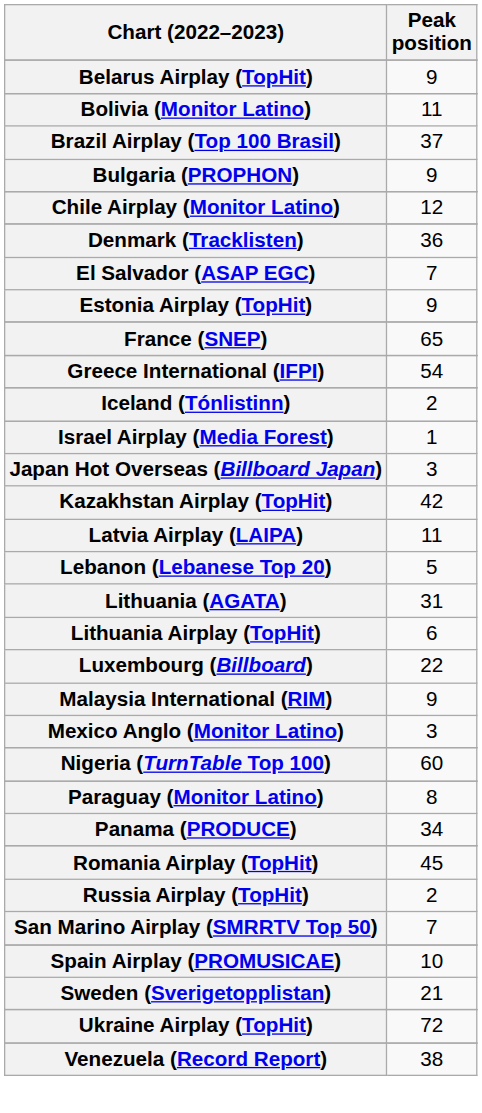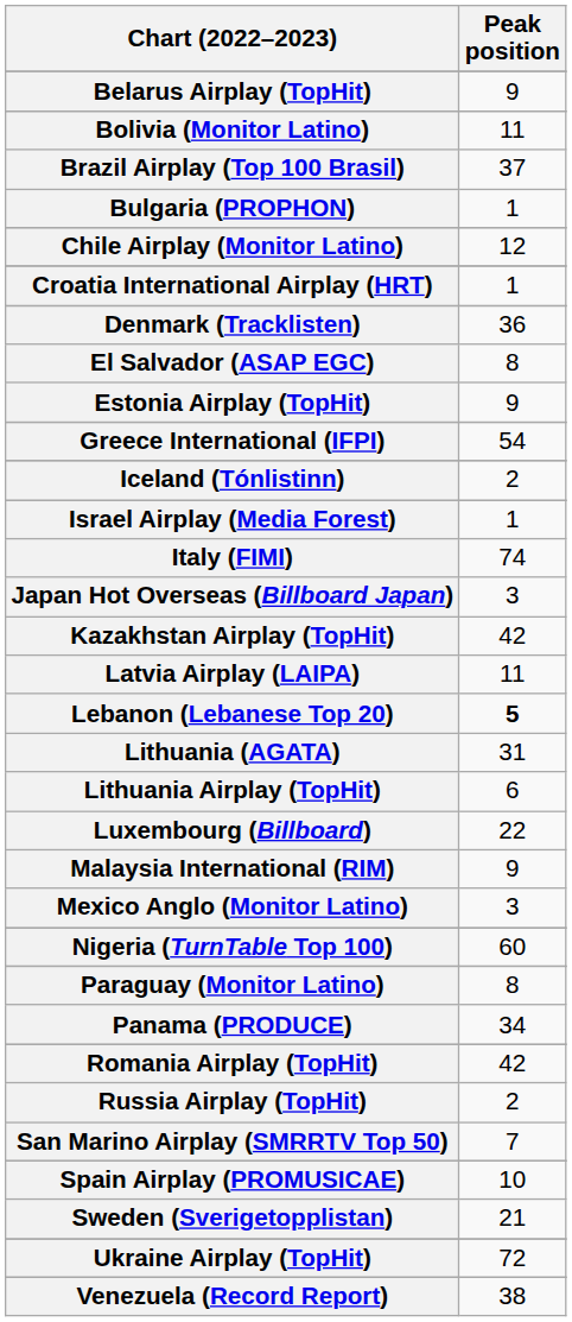Bulgaria (PROPHON) | Peak position: 9 -> 1
+ row: Croatia International Airplay (HRT) | 1
El Salvador (ASAP EGC) | Peak position: 7 -> 8
- row: France (SNEP) | 65
+ row: Italy (FIMI) | 74
Lebanon (Lebanese Top 20) | Peak position: normal -> bold
Romania Airplay (TopHit) | Peak position: 45 -> 42
